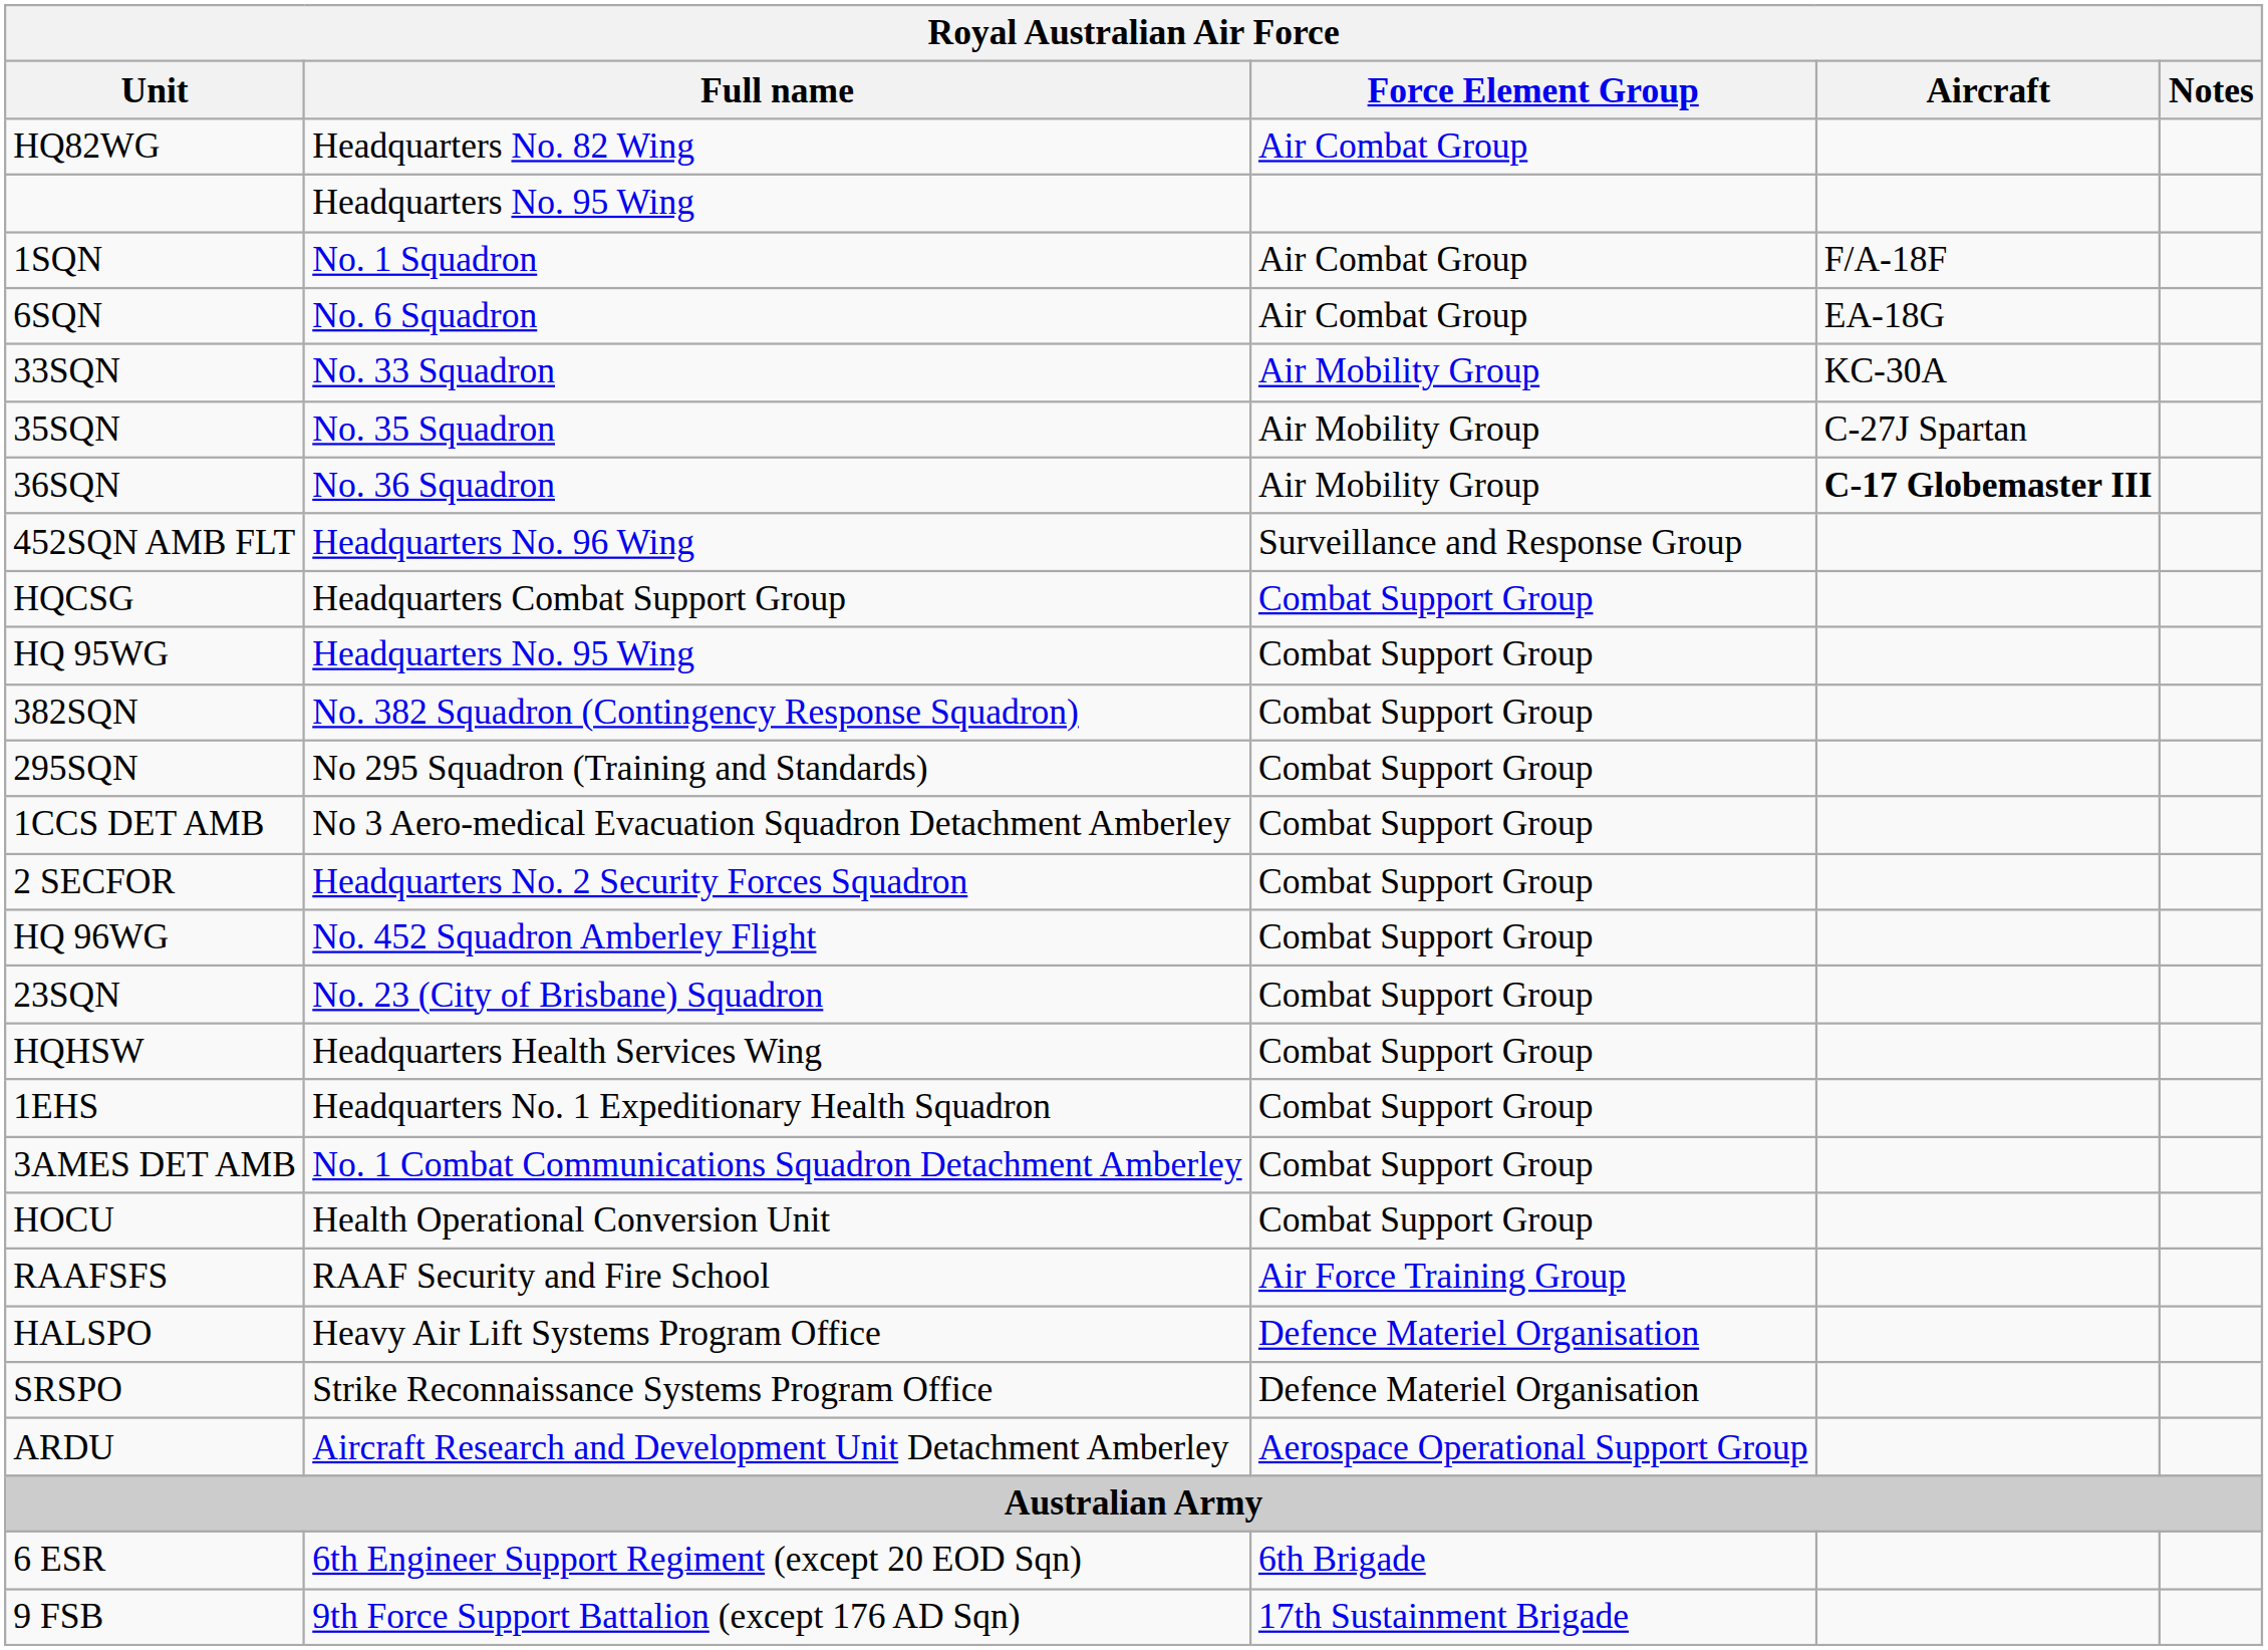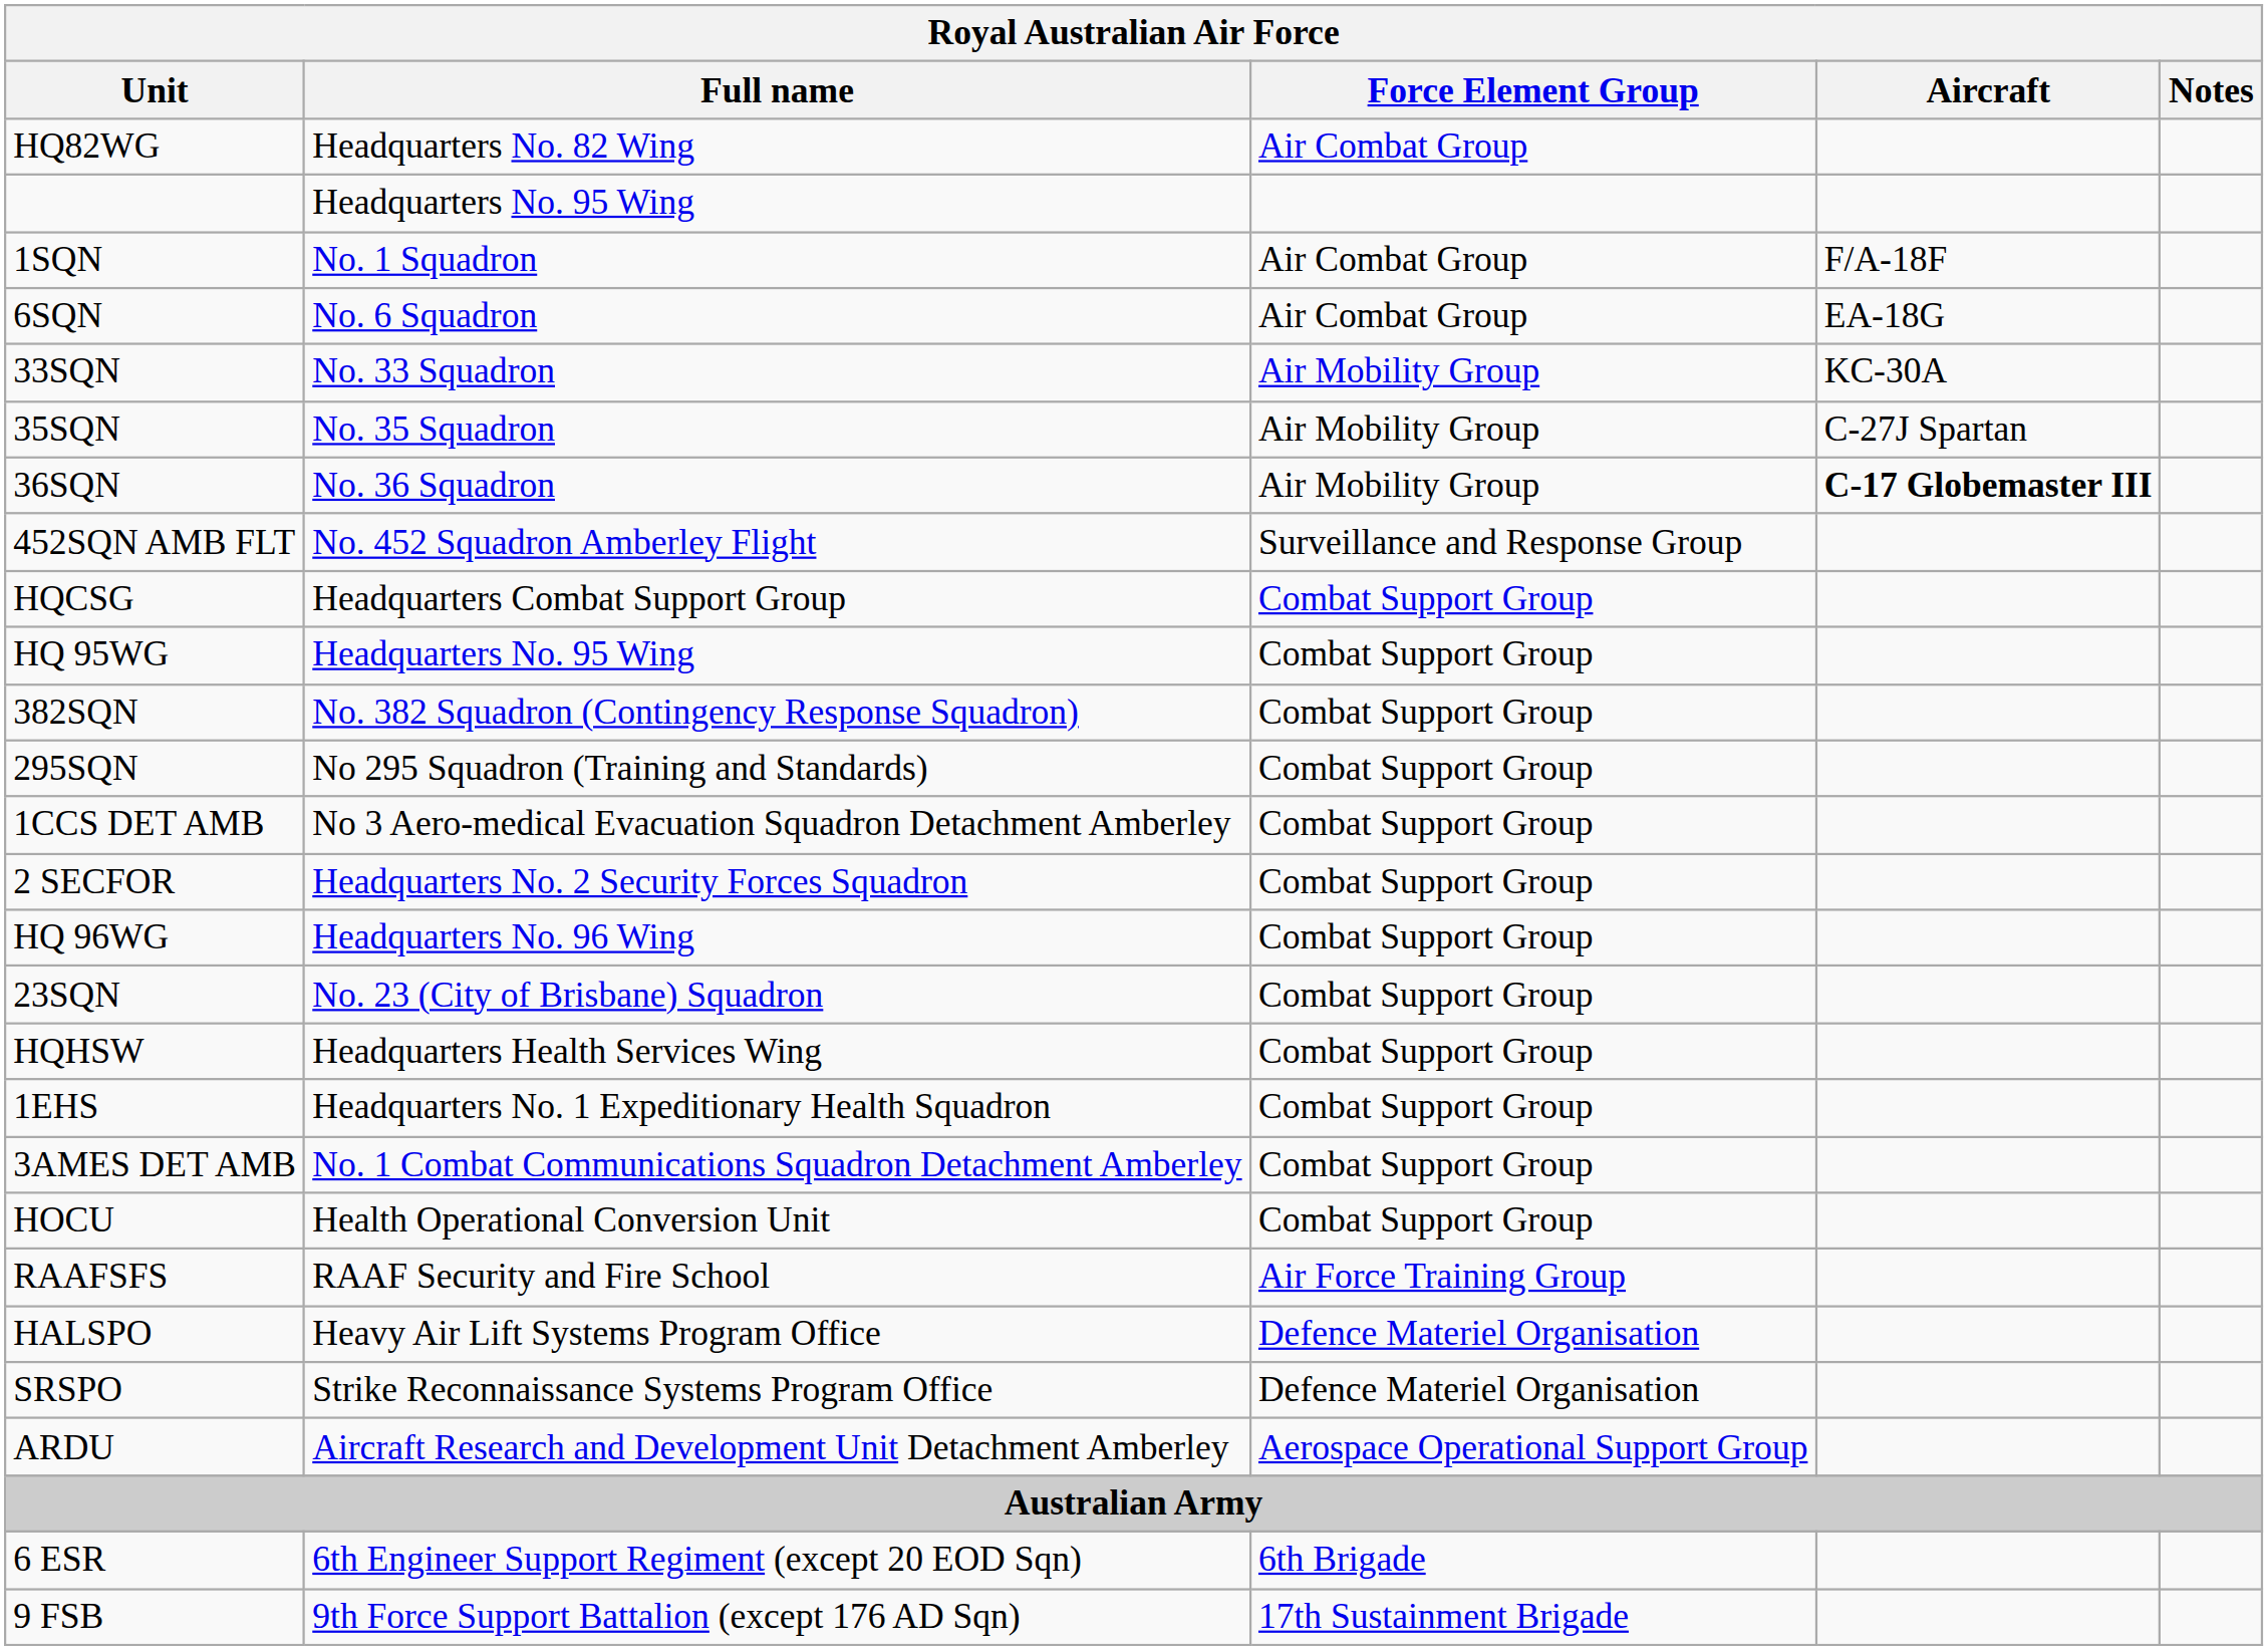452SQN AMB FLT | Full name: Headquarters No. 96 Wing -> No. 452 Squadron Amberley Flight
HQ 96WG | Full name: No. 452 Squadron Amberley Flight -> Headquarters No. 96 Wing
